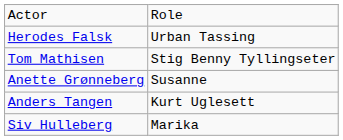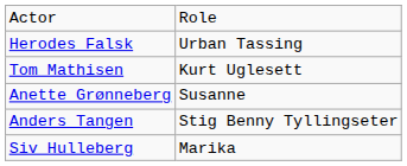Tom Mathisen | column 2: Stig Benny Tyllingseter -> Kurt Uglesett
Anders Tangen | column 2: Kurt Uglesett -> Stig Benny Tyllingseter
